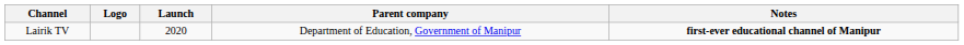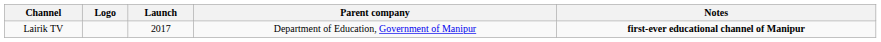Lairik TV | Launch: 2020 -> 2017
